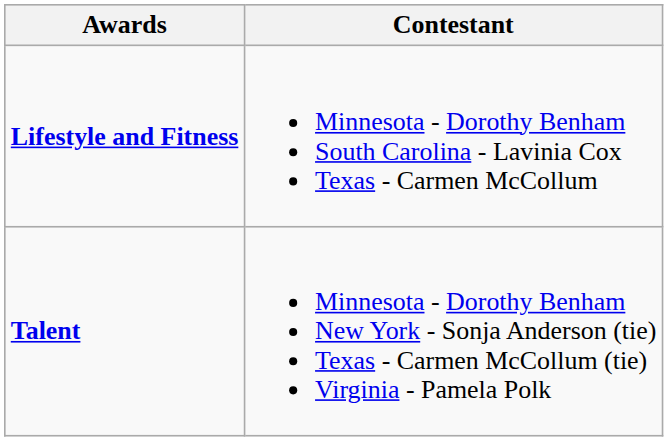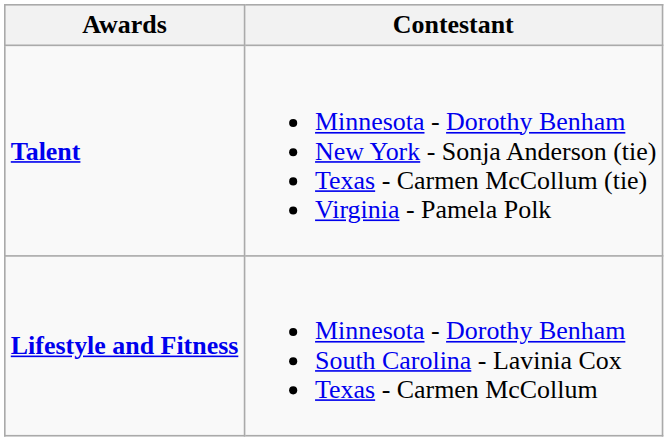rows swapped: Lifestyle and Fitness <-> Talent
